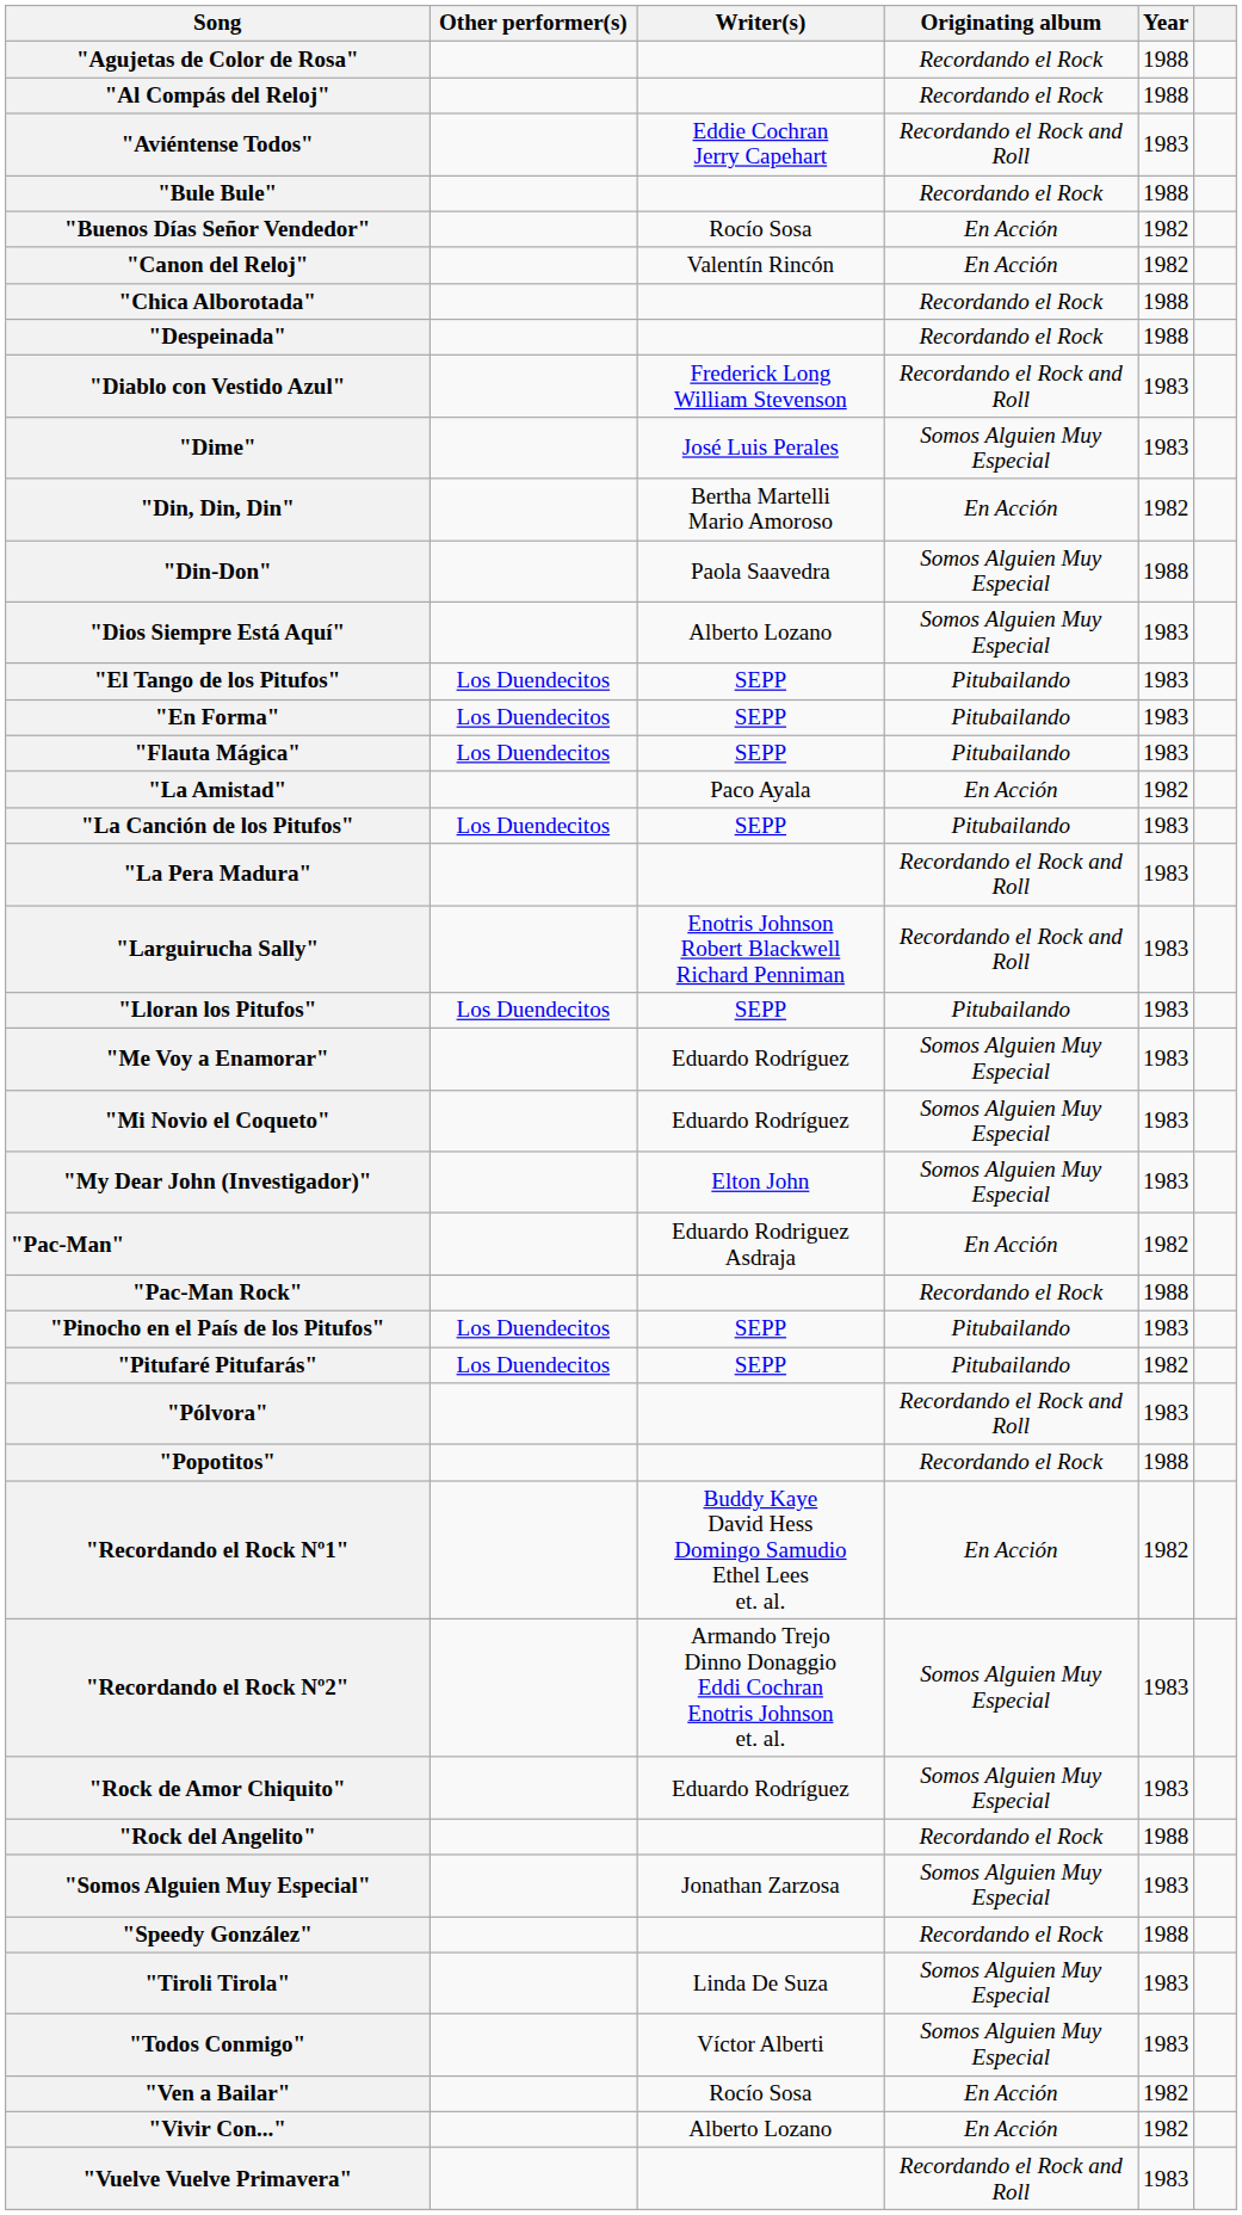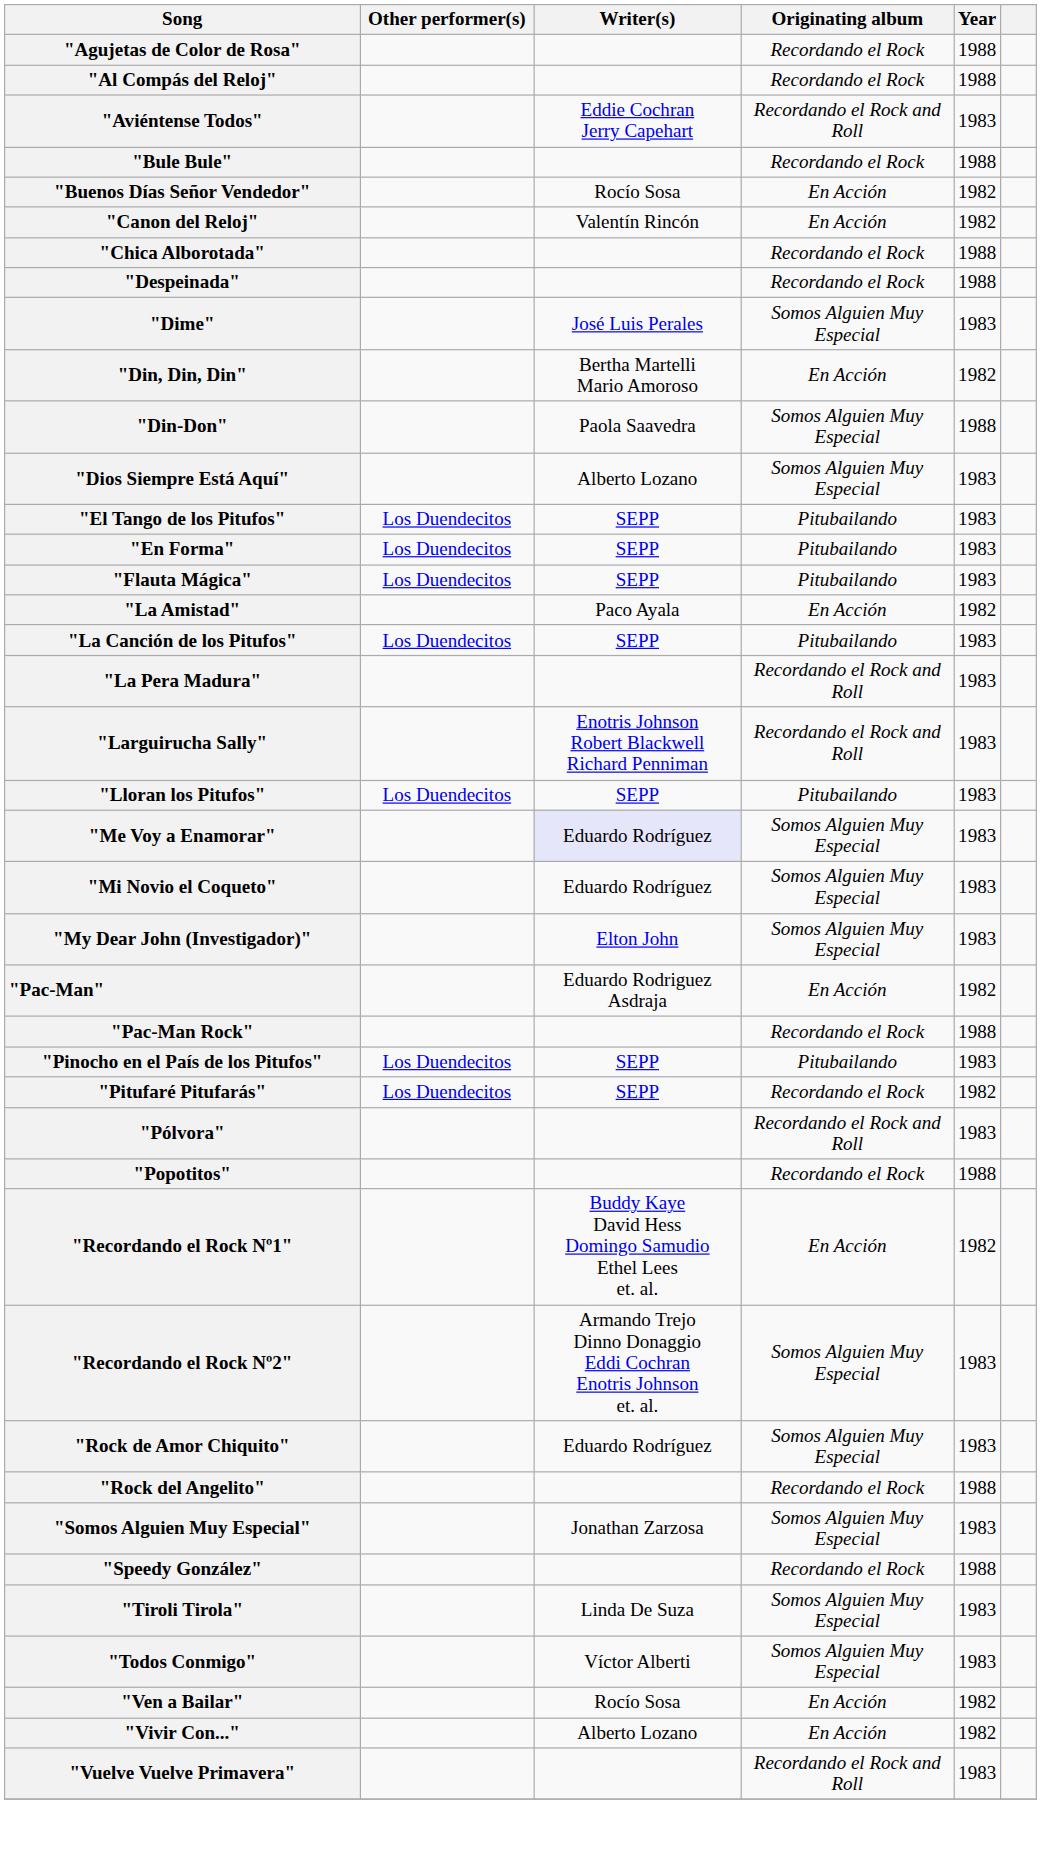- row: "Diablo con Vestido Azul" | Frederick Long William Stevenson | Recordando el Rock and Roll | 1983
"Me Voy a Enamorar" | Writer(s): no background -> lavender background
"Pitufaré Pitufarás" | Originating album: Pitubailando -> Recordando el Rock
